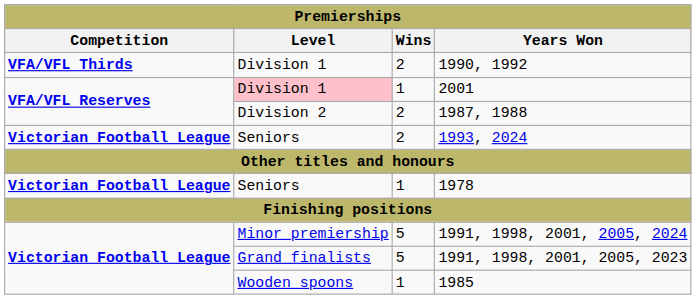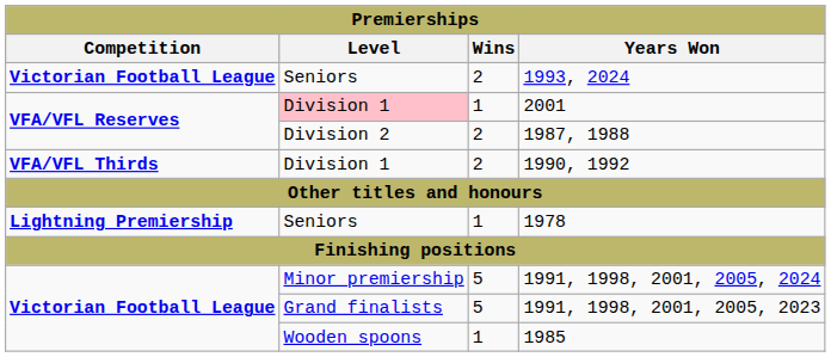rows swapped: 1993, 2024 <-> 1990, 1992
1978 | Competition: Victorian Football League -> Lightning Premiership
